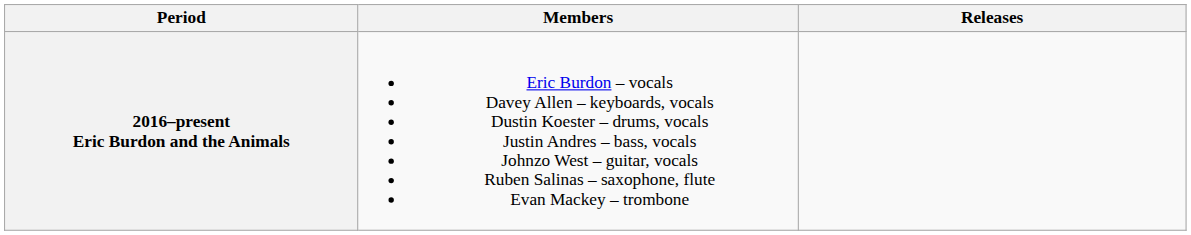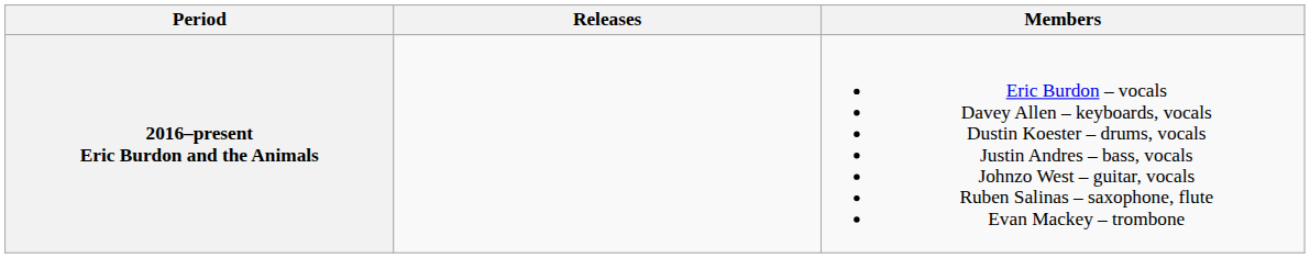columns swapped: Members <-> Releases
